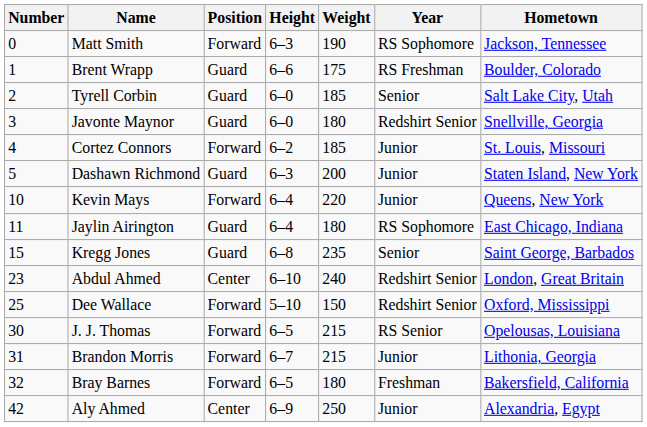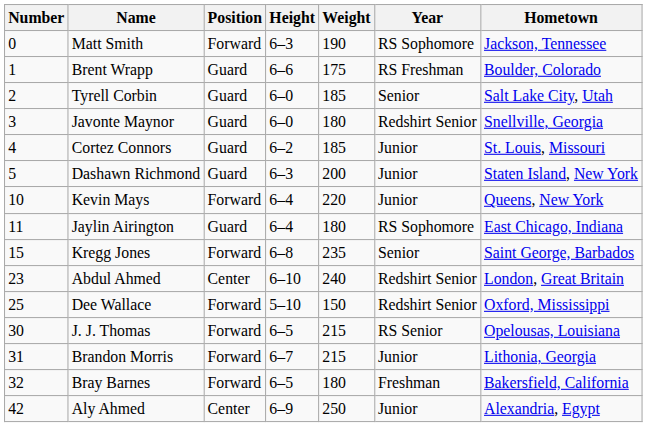Cortez Connors | Position: Forward -> Guard
Kregg Jones | Position: Guard -> Forward
